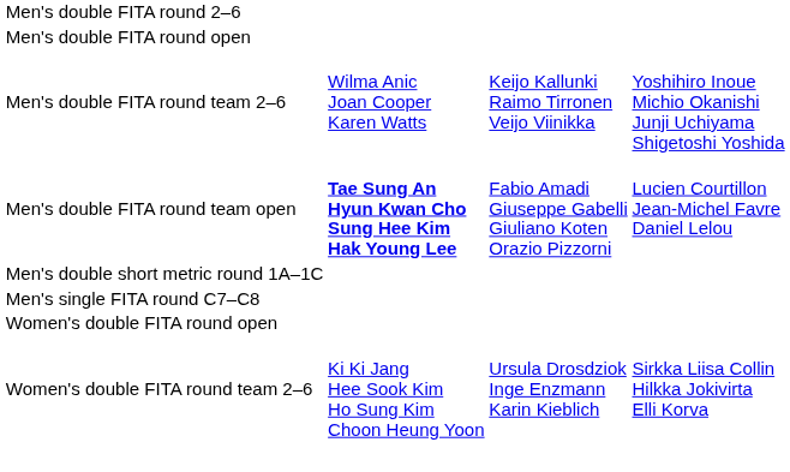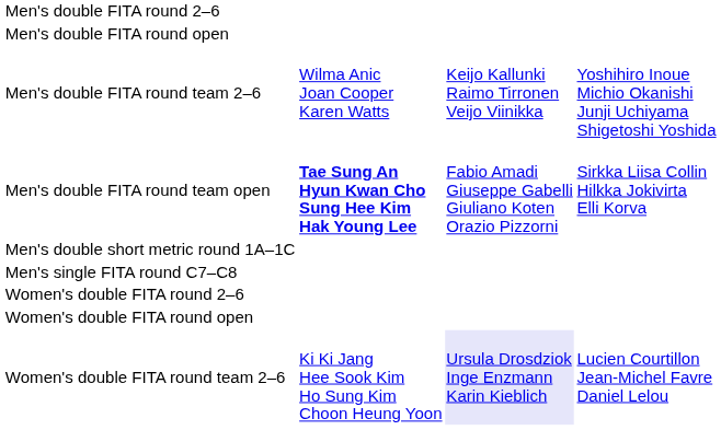Men's double FITA round team open | column 4: Lucien Courtillon Jean-Michel Favre Daniel Lelou -> Sirkka Liisa Collin Hilkka Jokivirta Elli Korva
+ row: Women's double FITA round 2–6
Women's double FITA round team 2–6 | column 3: no background -> lavender background
Women's double FITA round team 2–6 | column 4: Sirkka Liisa Collin Hilkka Jokivirta Elli Korva -> Lucien Courtillon Jean-Michel Favre Daniel Lelou
